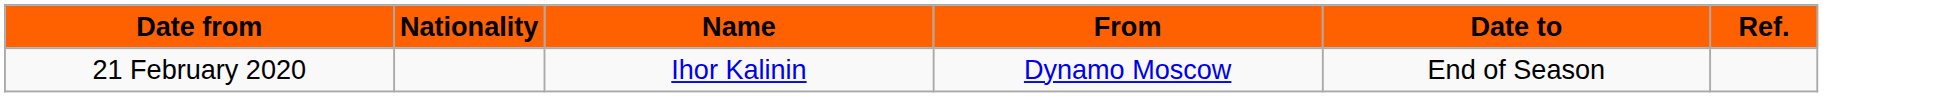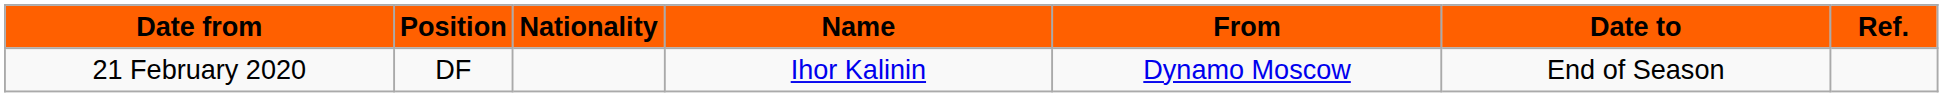+ column: Position | DF
